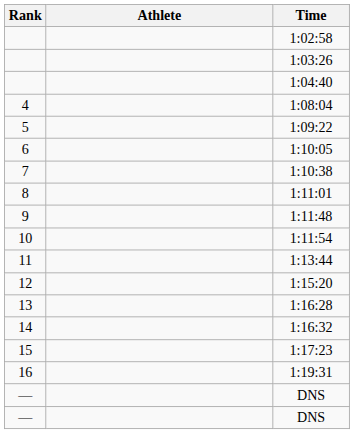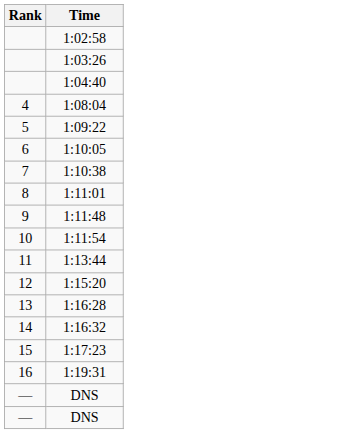- column: Athlete
